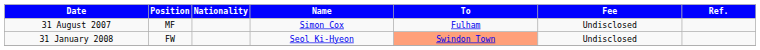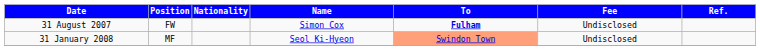31 August 2007 | Position: MF -> FW
31 August 2007 | To: normal -> bold
31 January 2008 | Position: FW -> MF
